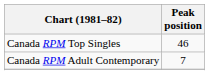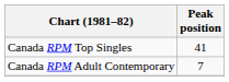Canada RPM Top Singles | Peak position: 46 -> 41
